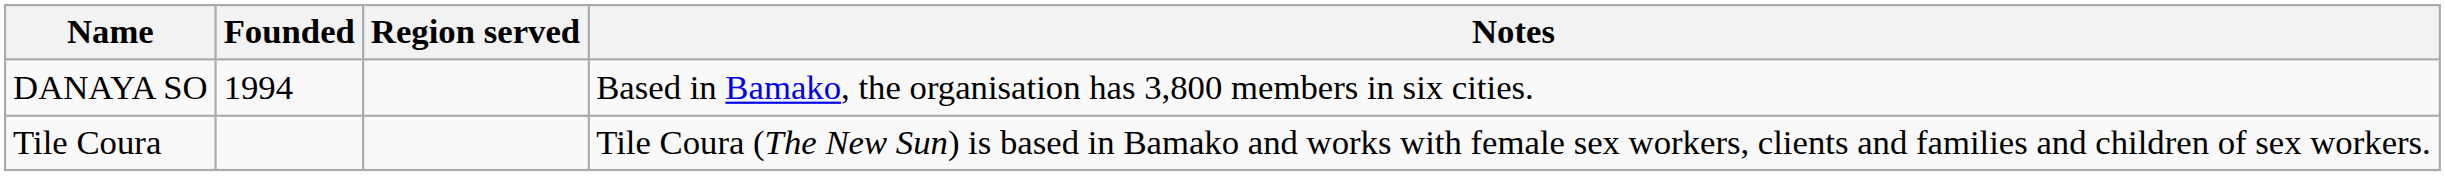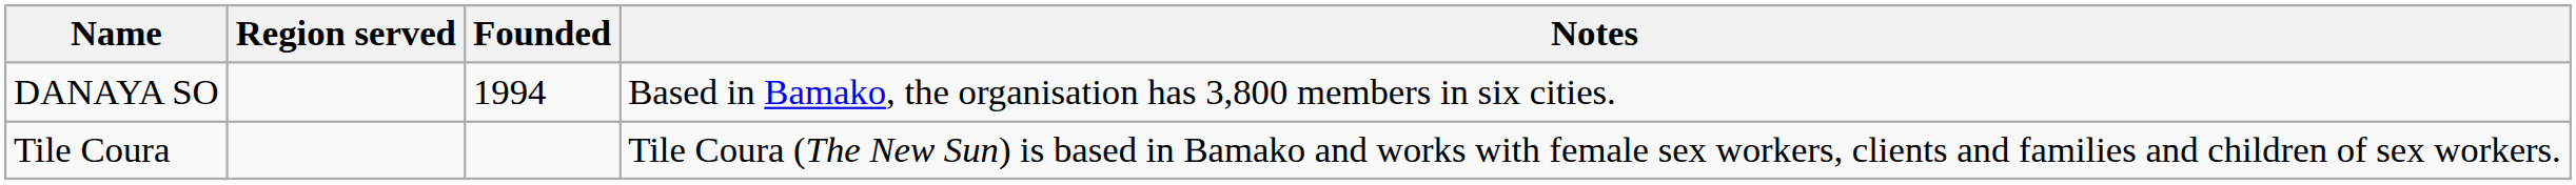columns swapped: Founded <-> Region served
